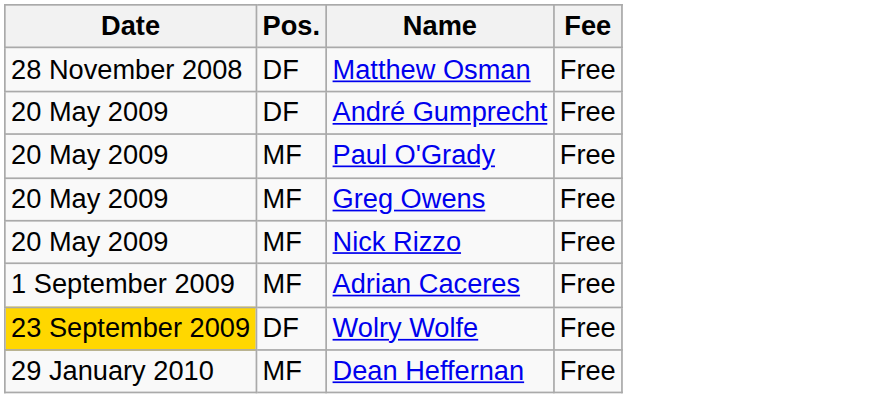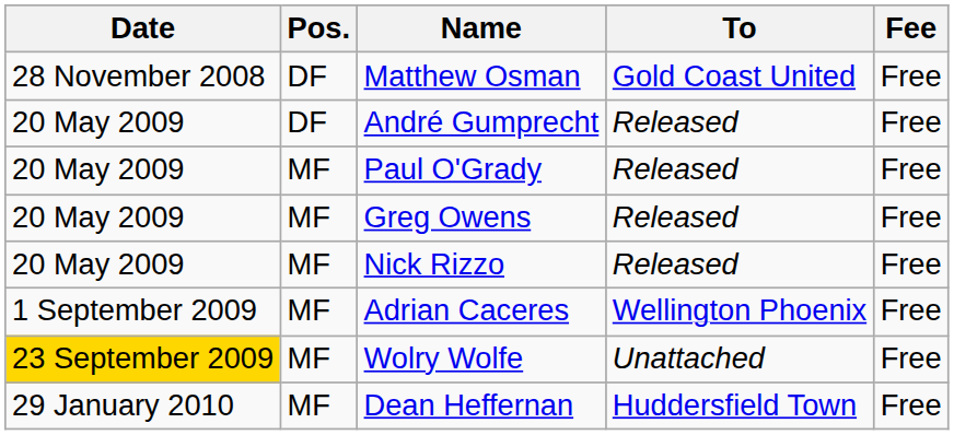+ column: To | Gold Coast United | Released | Released | Released | Released | Wellington Phoenix | Unattached | Huddersfield Town
Wolry Wolfe | Pos.: DF -> MF
